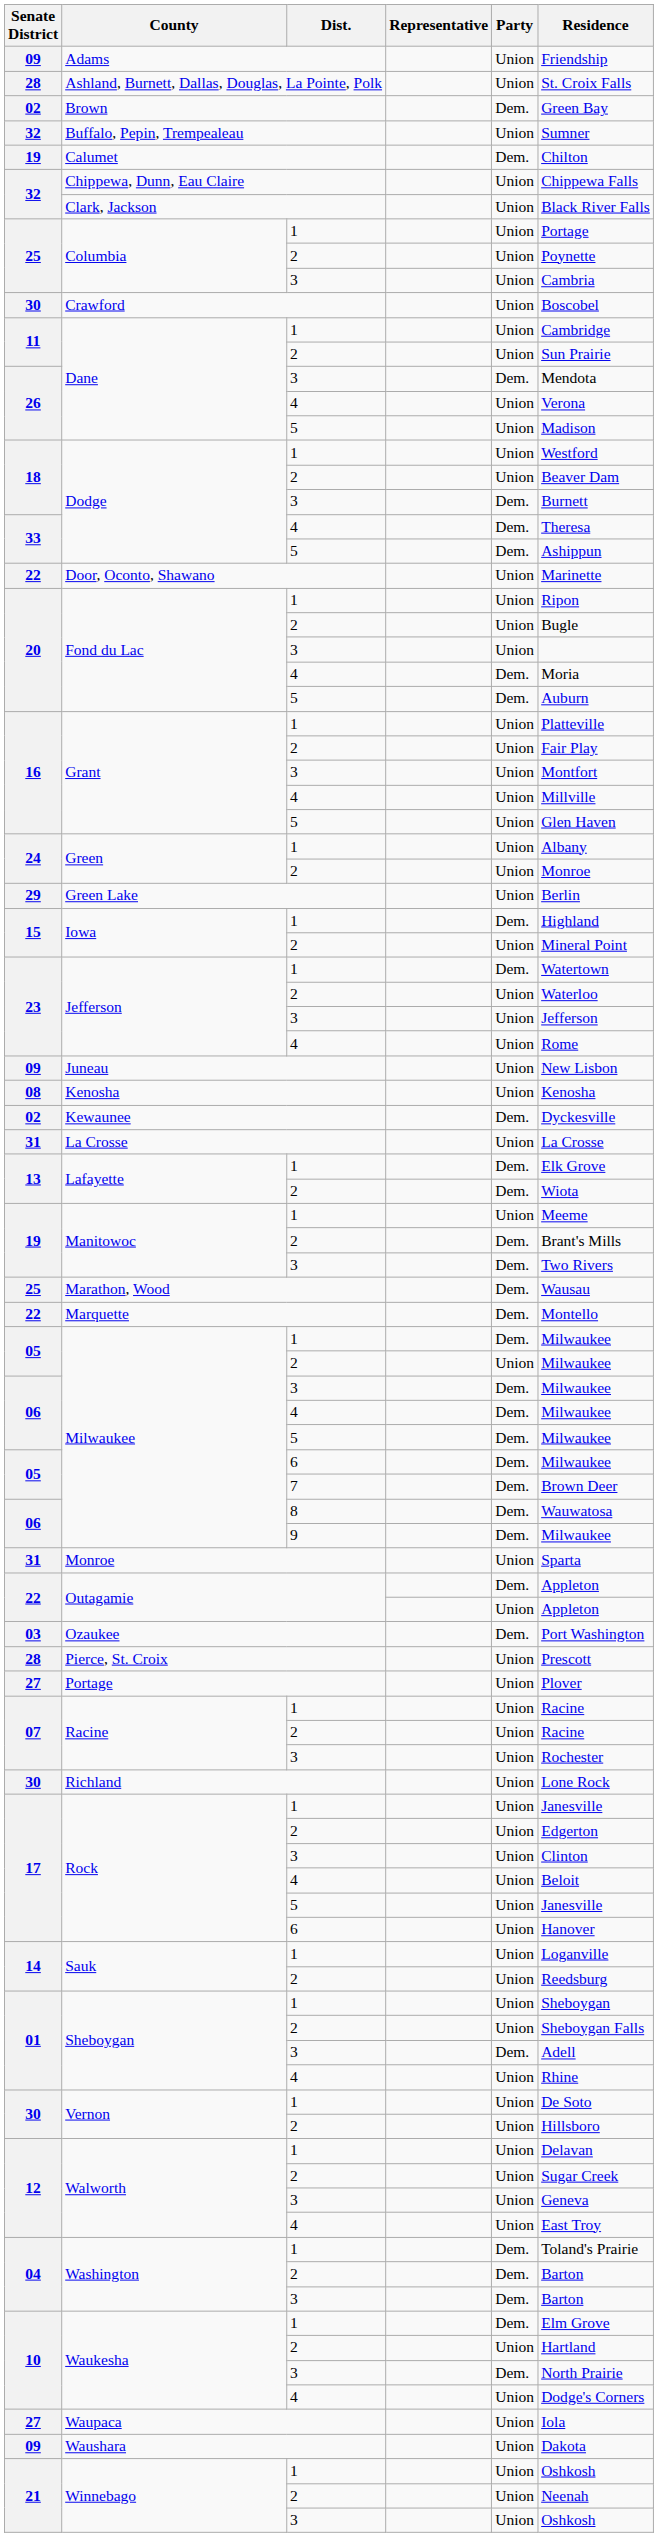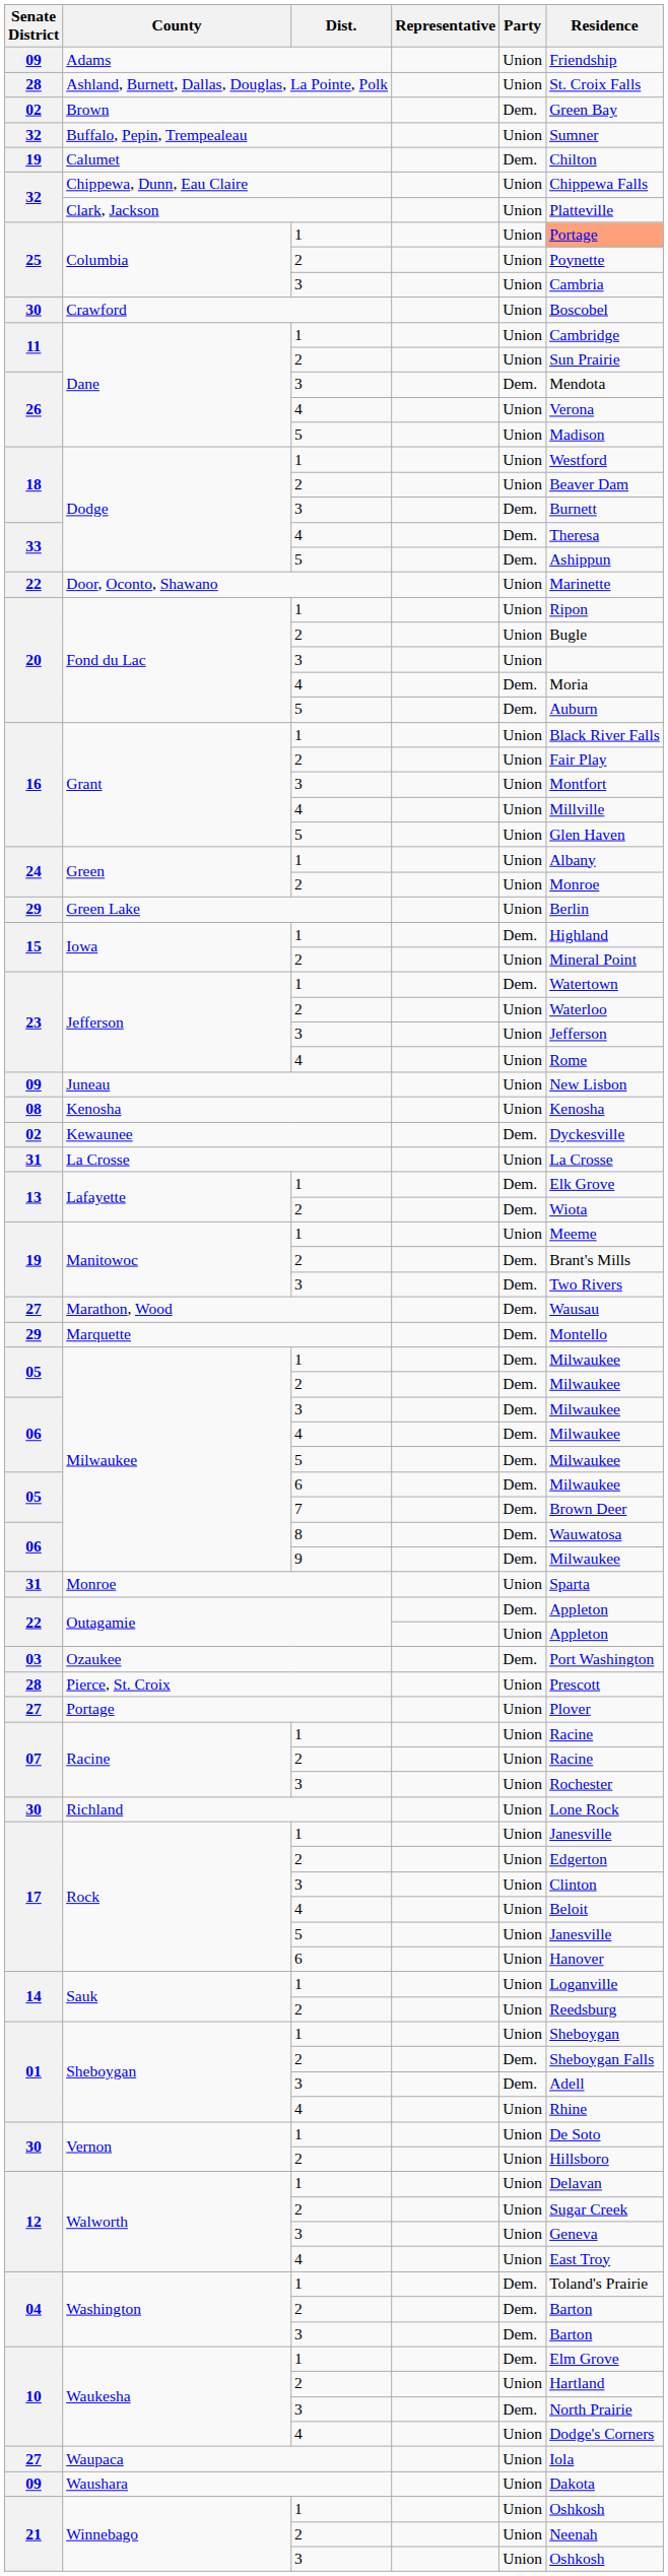Clark, Jackson | Residence: Black River Falls -> Platteville
Columbia / 1 | Residence: no background -> lightsalmon background
Grant / 1 | Residence: Platteville -> Black River Falls
Marathon, Wood | Senate District: 25 -> 27
Marquette | Senate District: 22 -> 29
Milwaukee / 2 | Party: Union -> Dem.
Sheboygan / 2 | Party: Union -> Dem.
